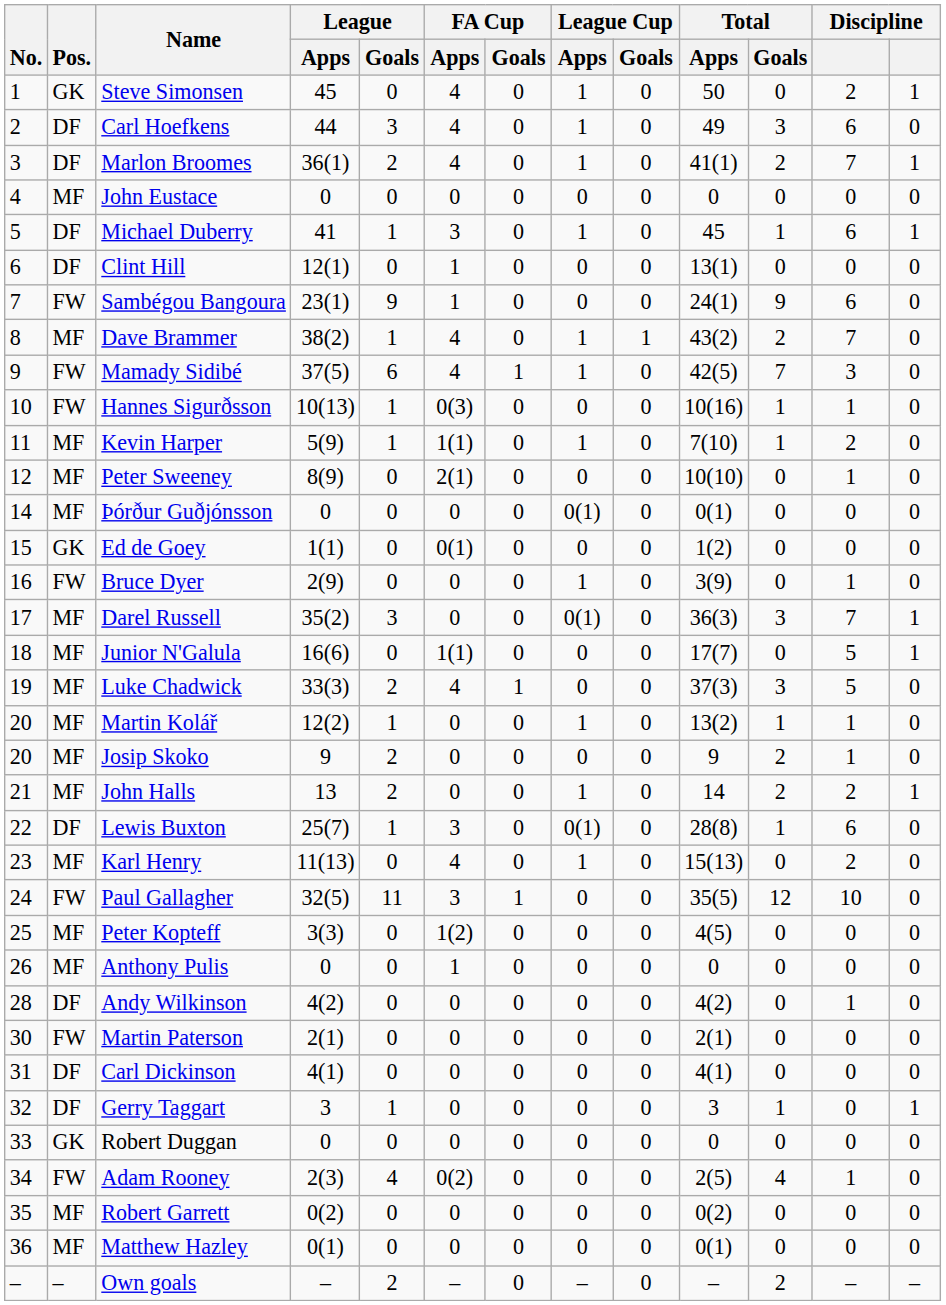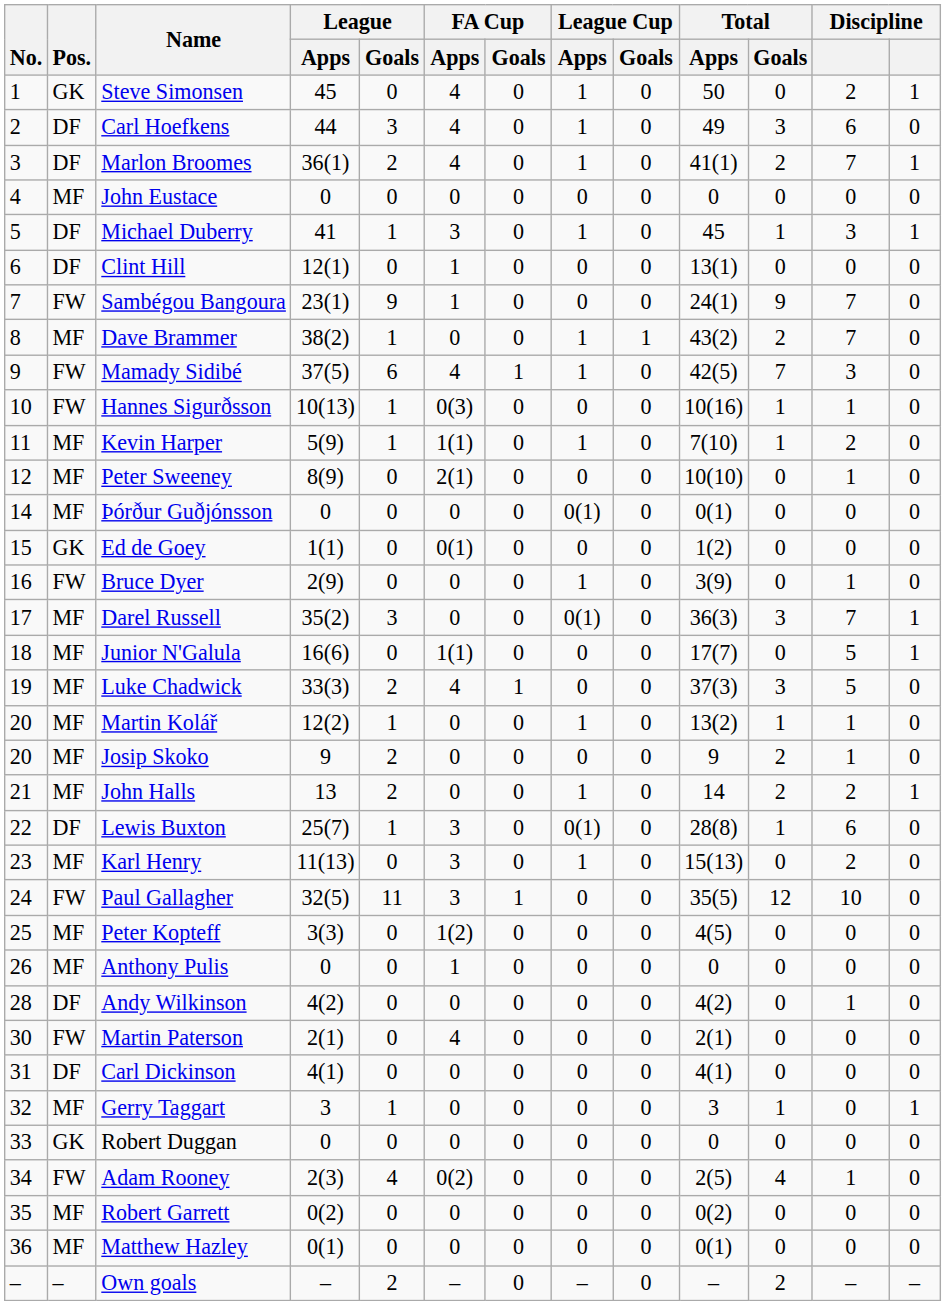Michael Duberry | column 12: 6 -> 3
Sambégou Bangoura | column 12: 6 -> 7
Dave Brammer | FA Cup / Apps: 4 -> 0
Karl Henry | FA Cup / Apps: 4 -> 3
Martin Paterson | FA Cup / Apps: 0 -> 4
Gerry Taggart | Pos.: DF -> MF
